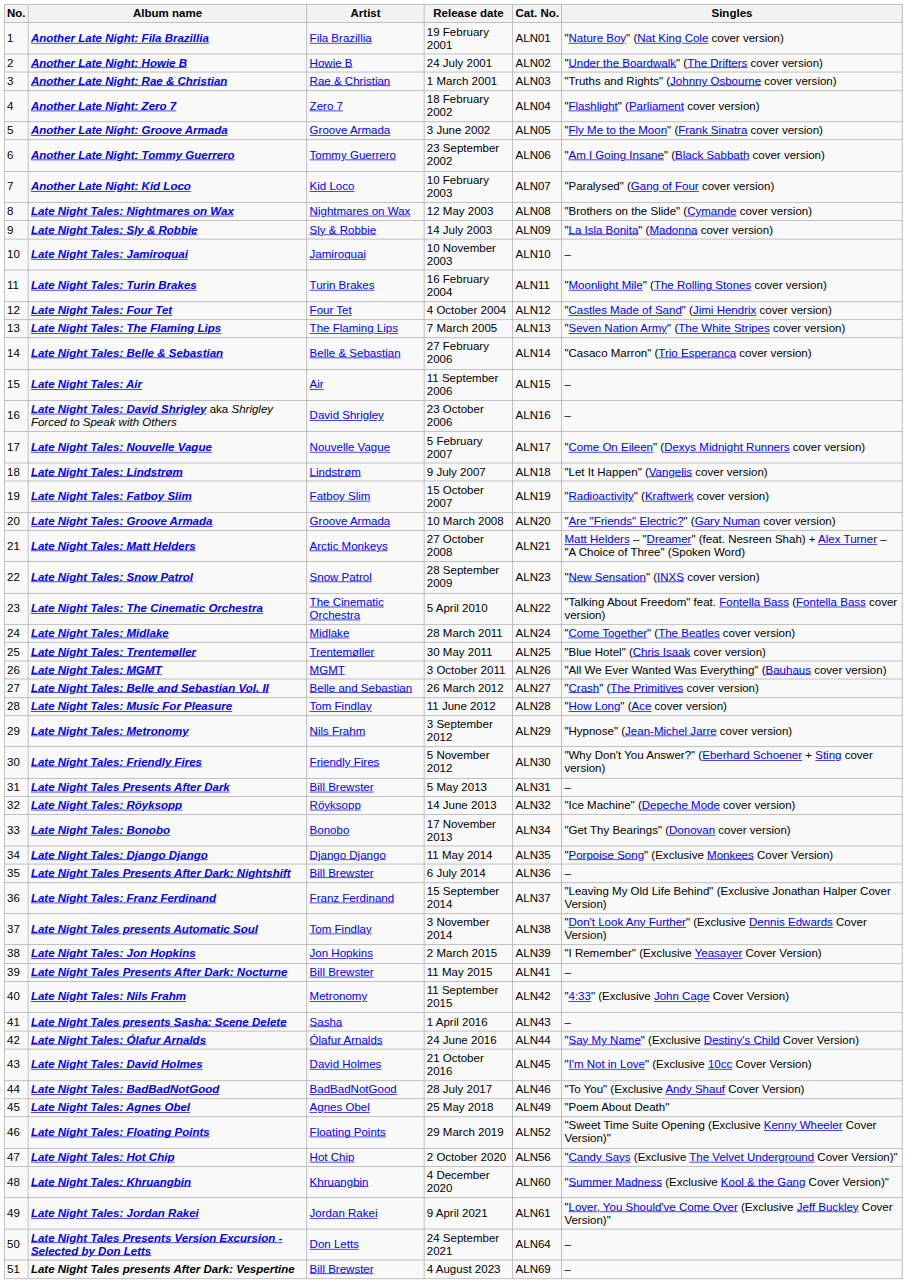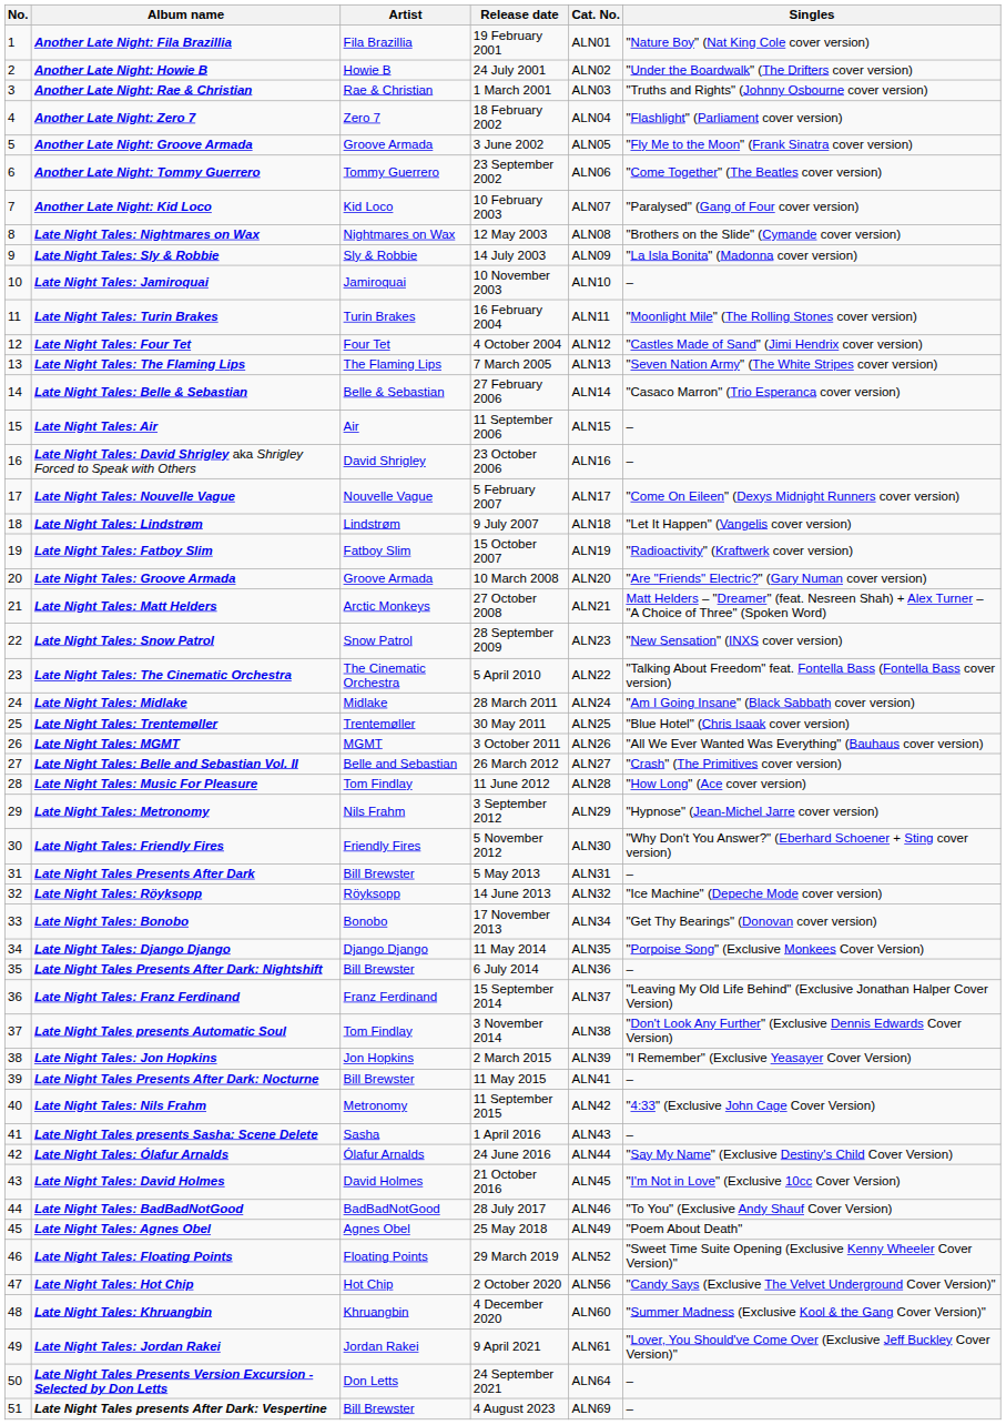Another Late Night: Tommy Guerrero | Singles: "Am I Going Insane" (Black Sabbath cover version) -> "Come Together" (The Beatles cover version)
Late Night Tales: Midlake | Singles: "Come Together" (The Beatles cover version) -> "Am I Going Insane" (Black Sabbath cover version)
